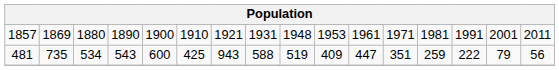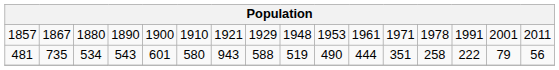1857 | column 2: 1869 -> 1867
1857 | column 8: 1931 -> 1929
1857 | column 13: 1981 -> 1978
481 | column 5: 600 -> 601
481 | column 6: 425 -> 580
481 | column 10: 409 -> 490
481 | column 11: 447 -> 444
481 | column 13: 259 -> 258
